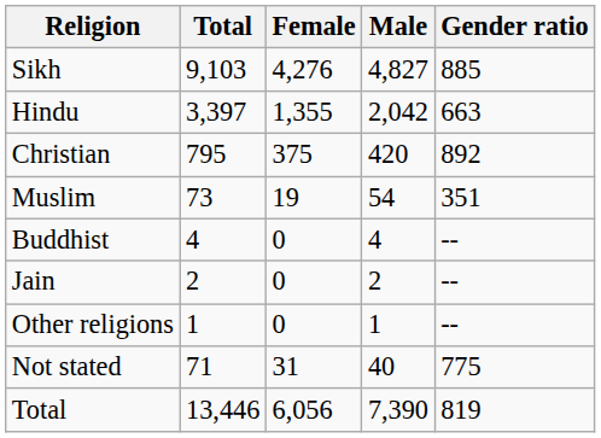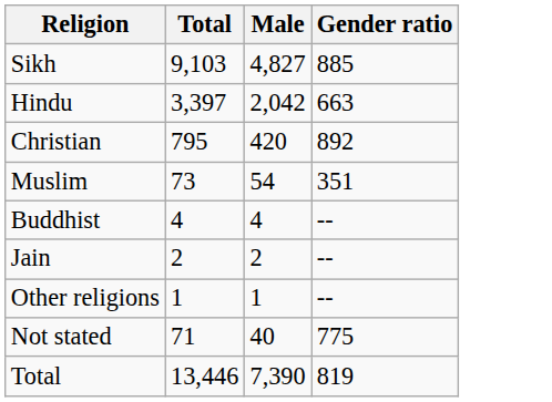- column: Female | 4,276 | 1,355 | 375 | 19 | 0 | 0 | 0 | 31 | 6,056
